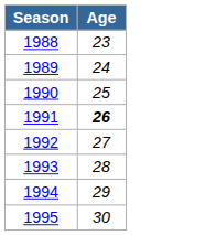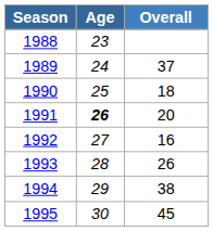+ column: Overall | 37 | 18 | 20 | 16 | 26 | 38 | 45
